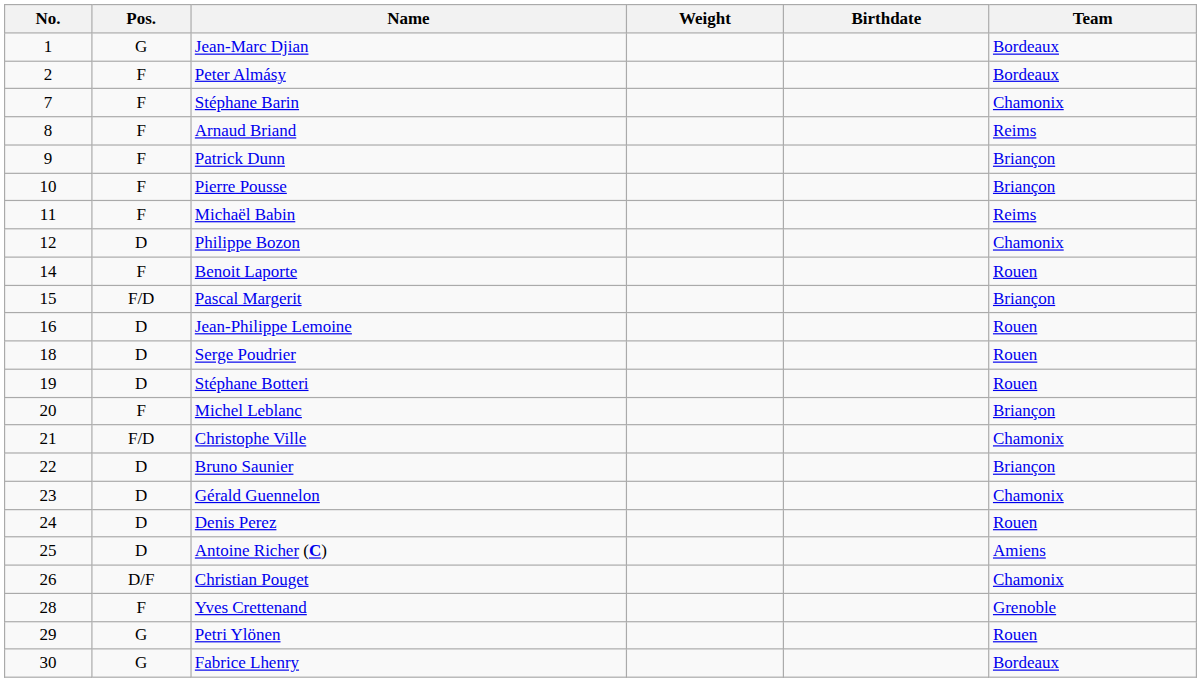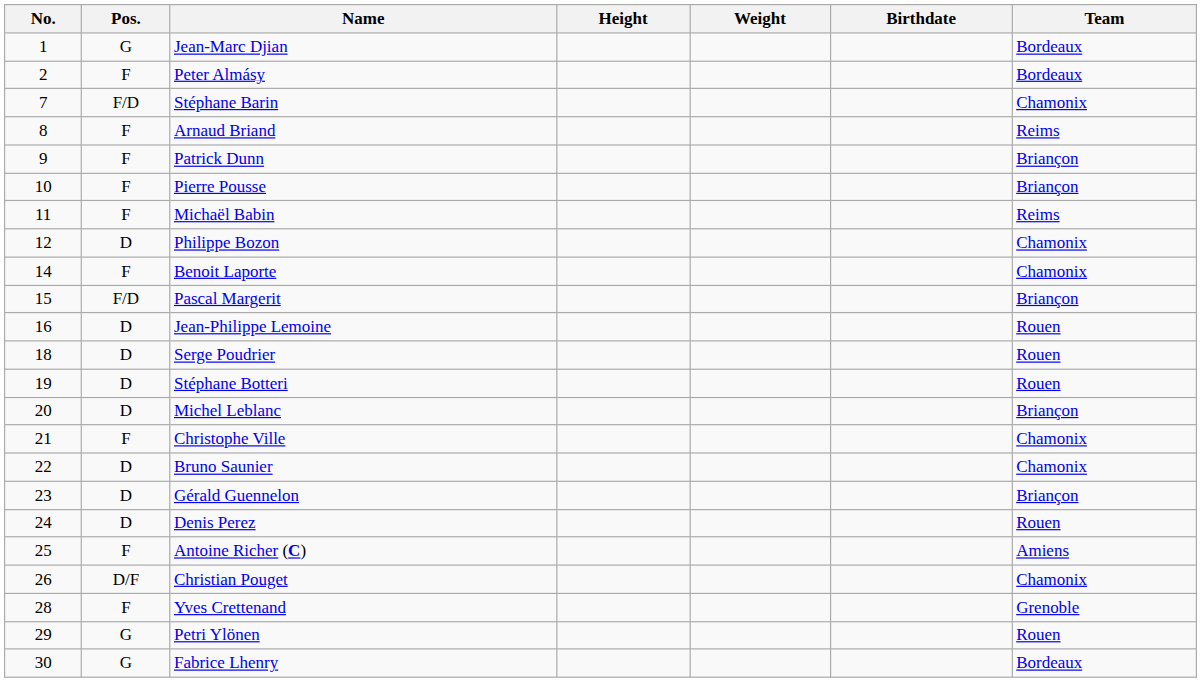+ column: Height
Stéphane Barin | Pos.: F -> F/D
Benoit Laporte | Team: Rouen -> Chamonix
Michel Leblanc | Pos.: F -> D
Christophe Ville | Pos.: F/D -> F
Bruno Saunier | Team: Briançon -> Chamonix
Gérald Guennelon | Team: Chamonix -> Briançon
Antoine Richer (C) | Pos.: D -> F
